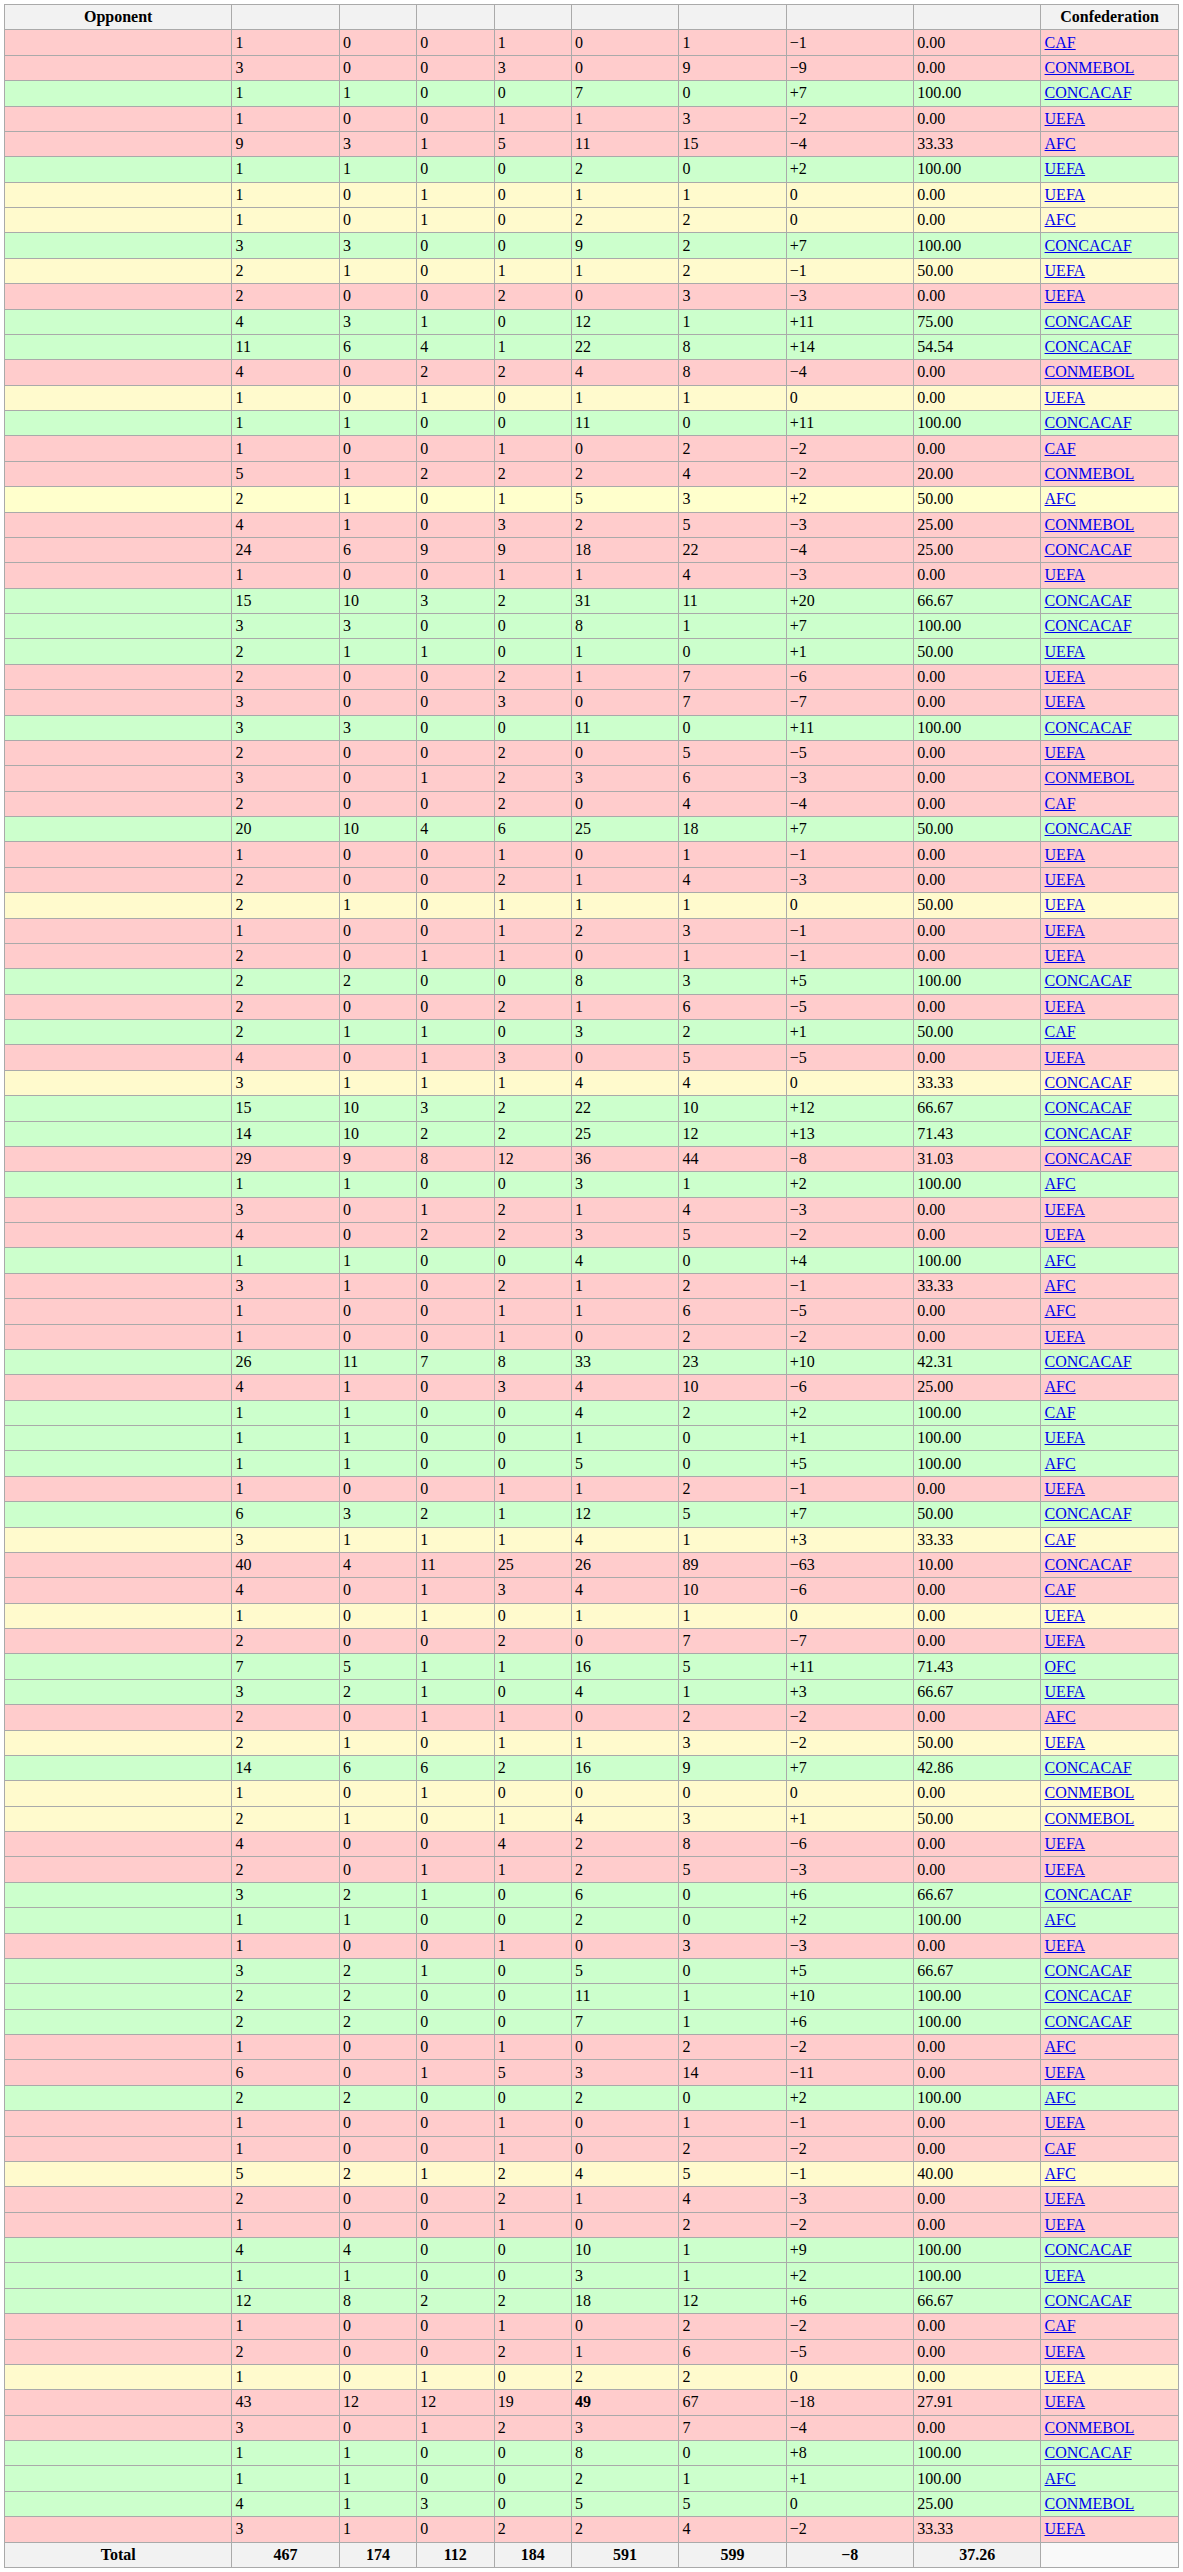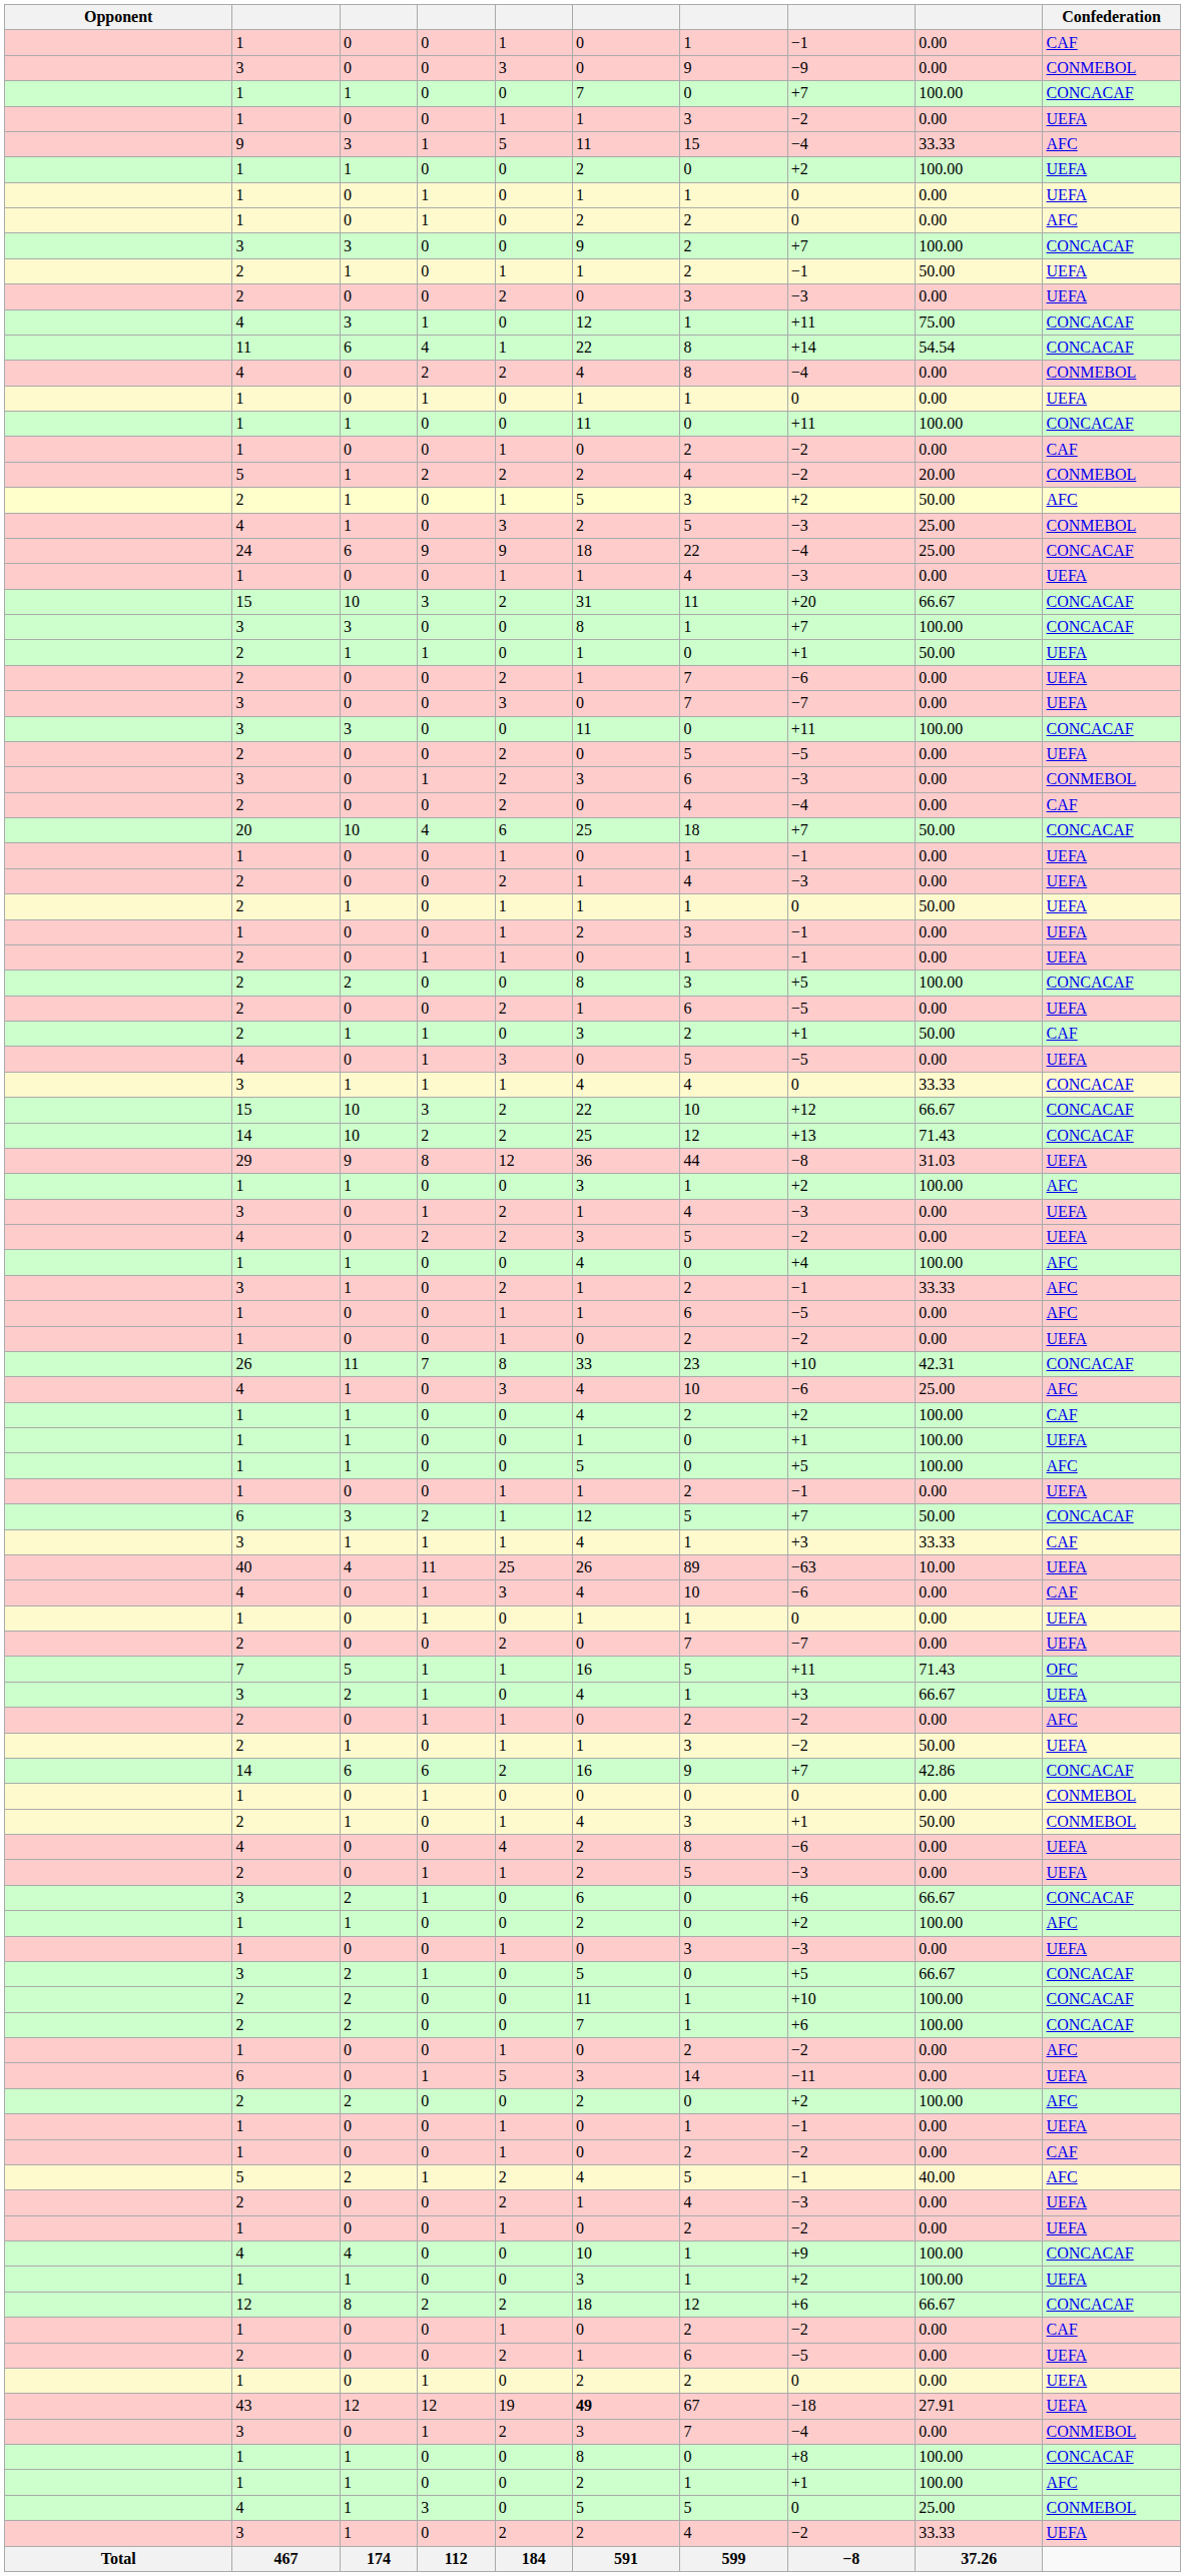29 | Confederation: CONCACAF -> UEFA
40 | Confederation: CONCACAF -> UEFA
